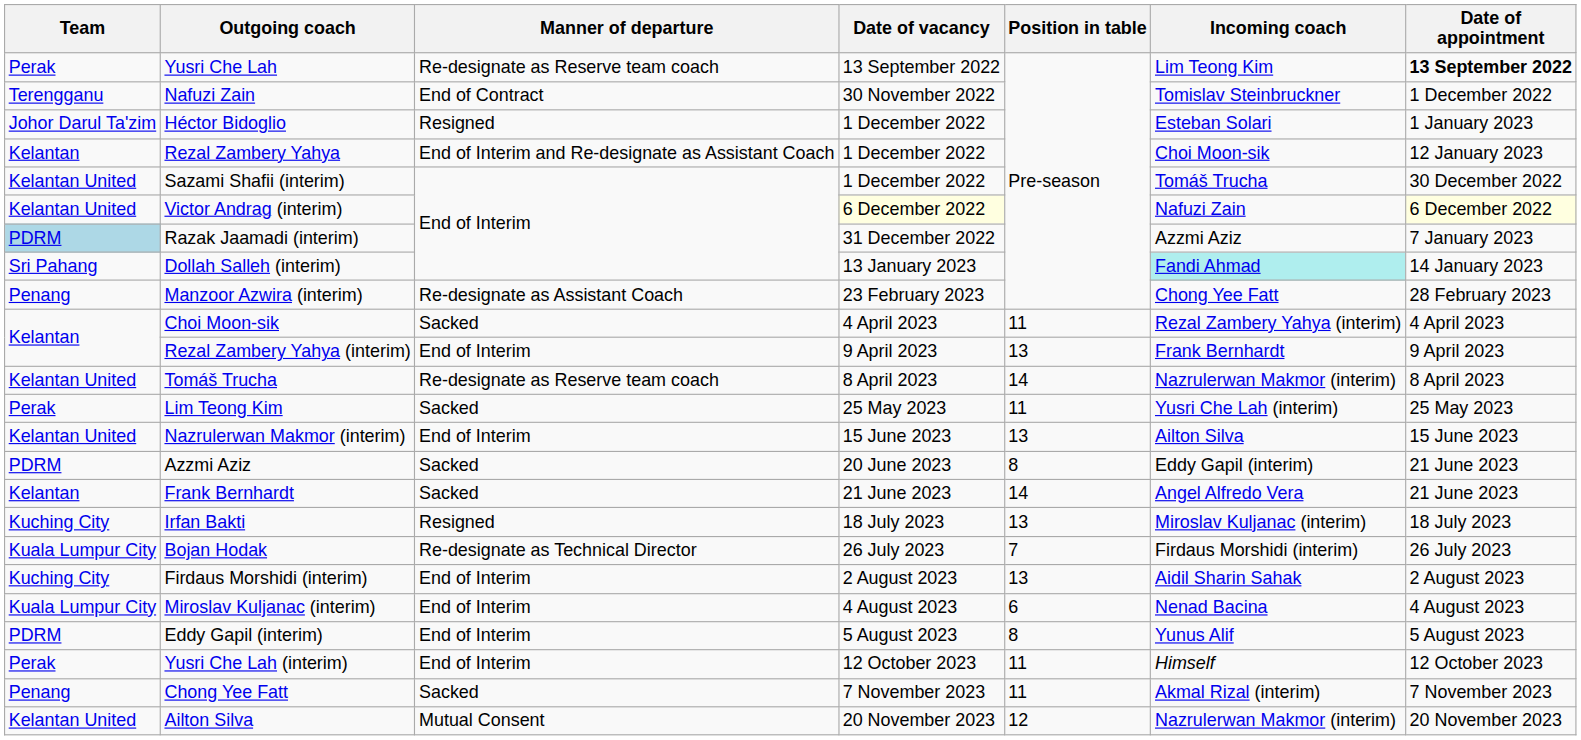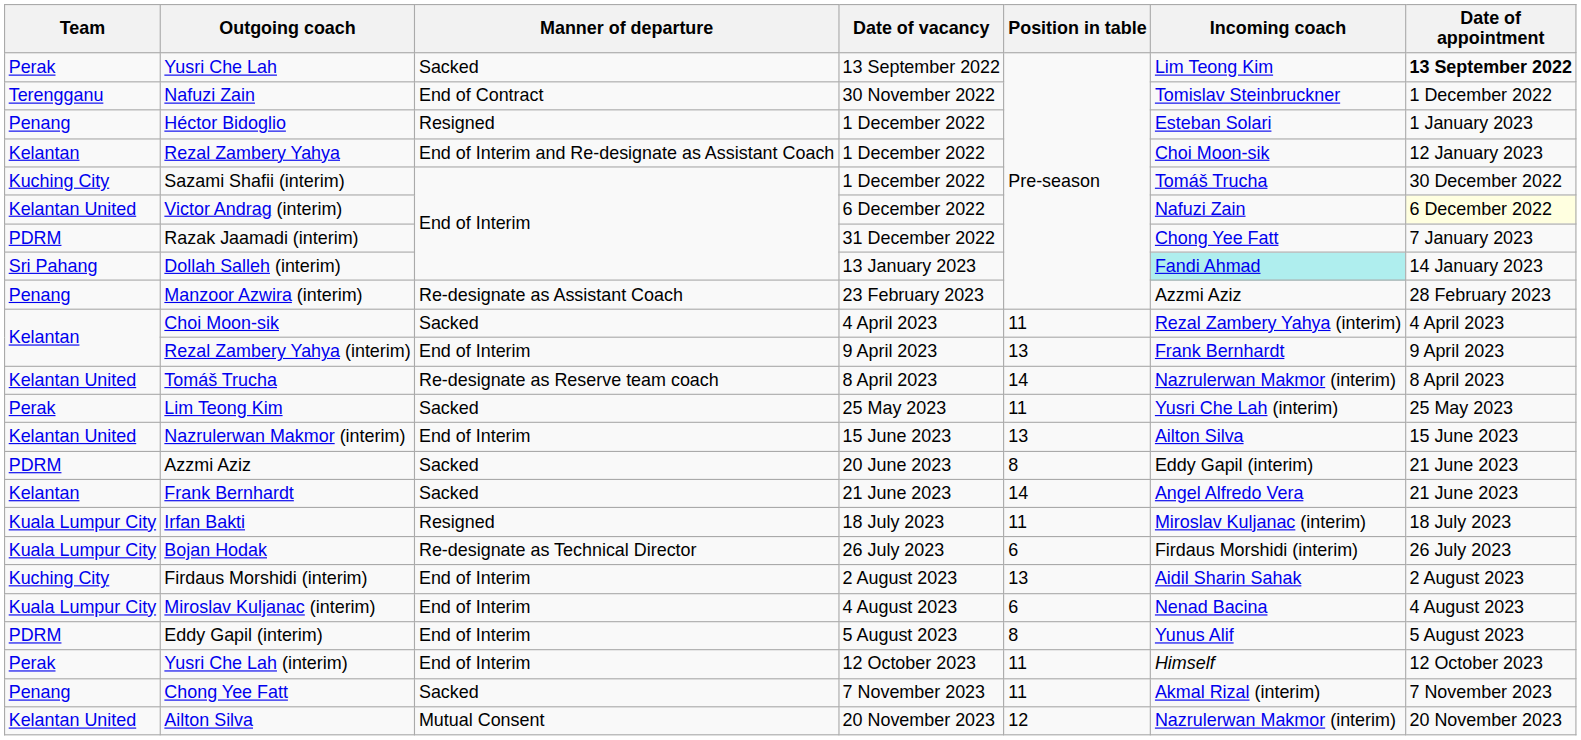Yusri Che Lah | Manner of departure: Re-designate as Reserve team coach -> Sacked
Héctor Bidoglio | Team: Johor Darul Ta'zim -> Penang
Sazami Shafii (interim) | Team: Kelantan United -> Kuching City
Victor Andrag (interim) | Date of vacancy: lightyellow background -> no background
Razak Jaamadi (interim) | Team: lightblue background -> no background
Razak Jaamadi (interim) | Incoming coach: Azzmi Aziz -> Chong Yee Fatt
Manzoor Azwira (interim) | Incoming coach: Chong Yee Fatt -> Azzmi Aziz
Irfan Bakti | Team: Kuching City -> Kuala Lumpur City
Irfan Bakti | Position in table: 13 -> 11
Bojan Hodak | Position in table: 7 -> 6
